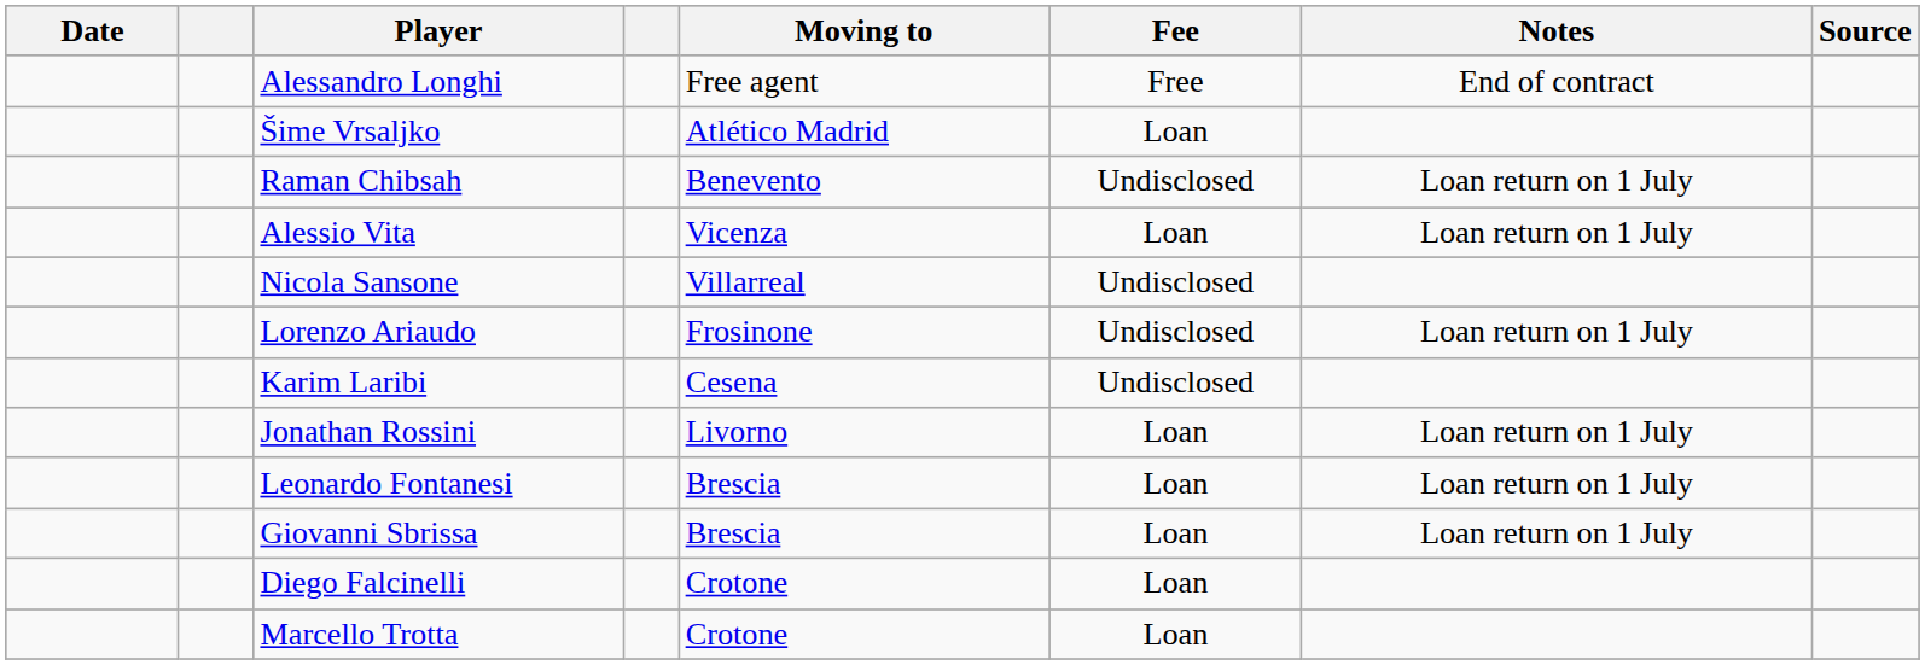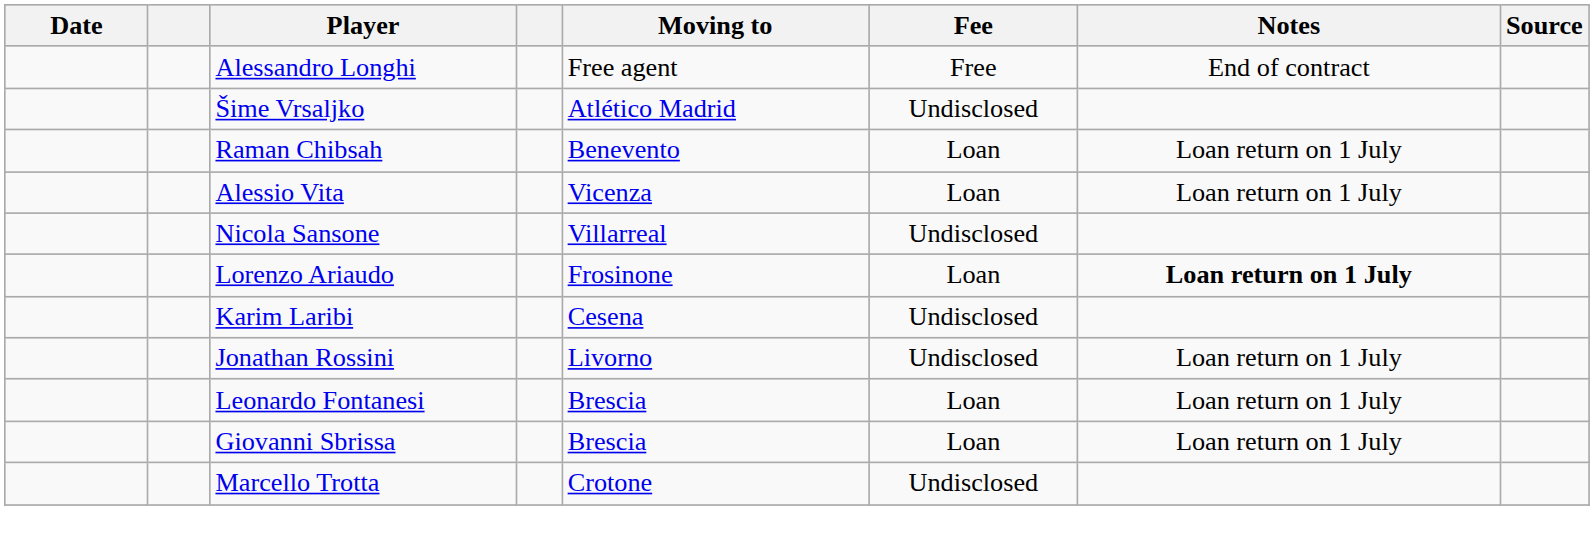Šime Vrsaljko | Fee: Loan -> Undisclosed
Raman Chibsah | Fee: Undisclosed -> Loan
Lorenzo Ariaudo | Fee: Undisclosed -> Loan
Lorenzo Ariaudo | Notes: normal -> bold
Jonathan Rossini | Fee: Loan -> Undisclosed
- row: Diego Falcinelli | Crotone | Loan
Marcello Trotta | Fee: Loan -> Undisclosed
